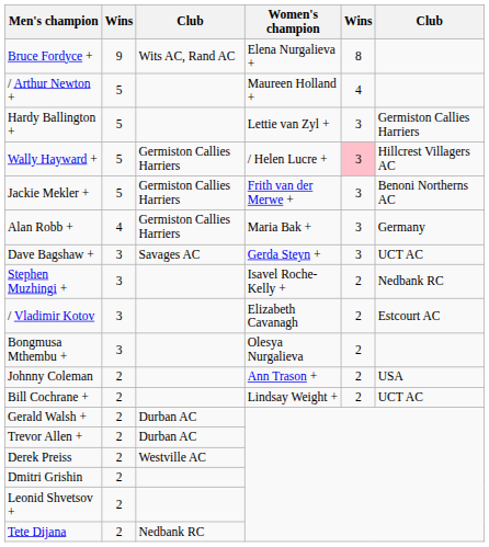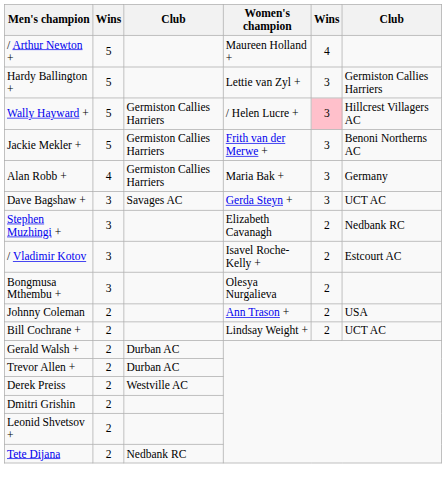- row: Bruce Fordyce + | 9 | Wits AC, Rand AC | Elena Nurgalieva + | 8
Stephen Muzhingi + | Women's champion: Isavel Roche-Kelly + -> Elizabeth Cavanagh
/ Vladimir Kotov | Women's champion: Elizabeth Cavanagh -> Isavel Roche-Kelly +
